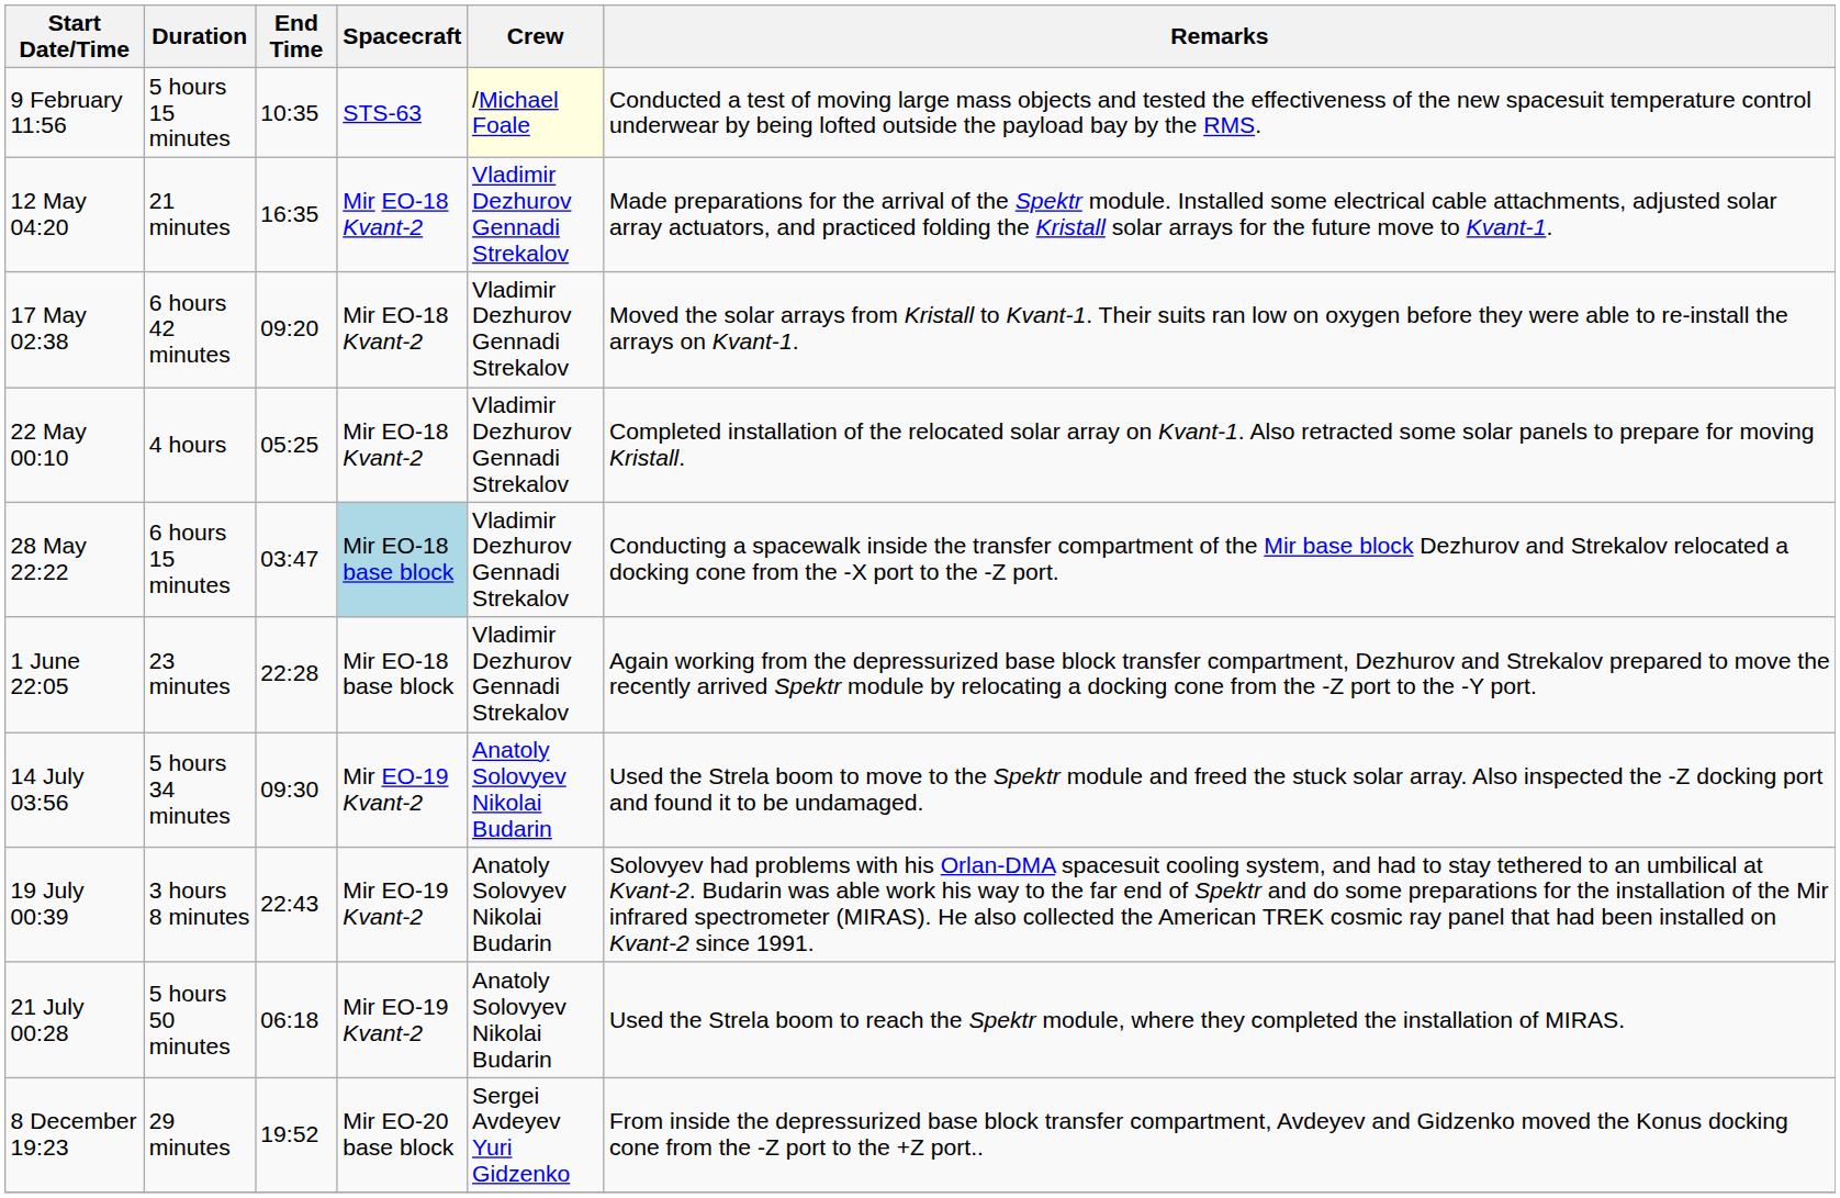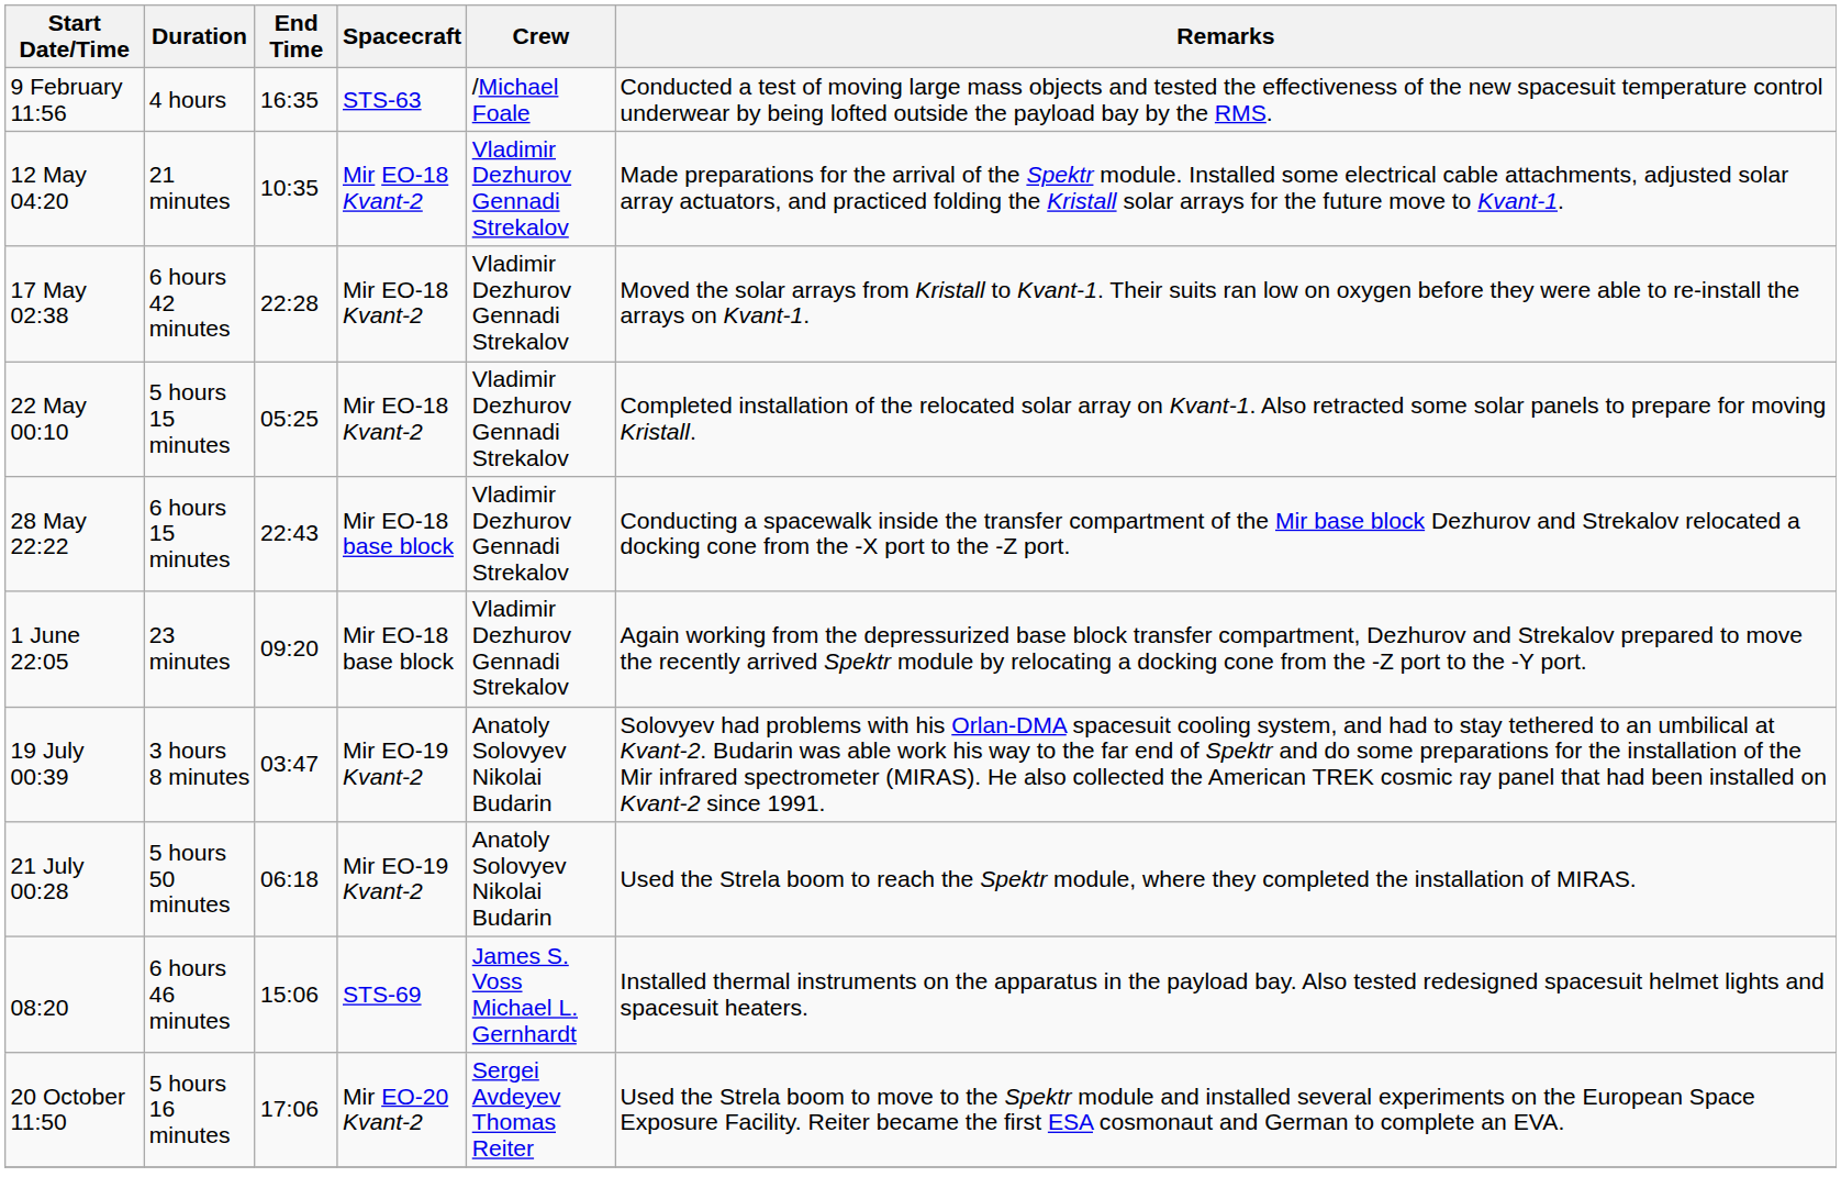9 February 11:56 | Duration: 5 hours 15 minutes -> 4 hours
9 February 11:56 | End Time: 10:35 -> 16:35
9 February 11:56 | Crew: lightyellow background -> no background
12 May 04:20 | End Time: 16:35 -> 10:35
17 May 02:38 | End Time: 09:20 -> 22:28
22 May 00:10 | Duration: 4 hours -> 5 hours 15 minutes
28 May 22:22 | End Time: 03:47 -> 22:43
28 May 22:22 | Spacecraft: lightblue background -> no background
1 June 22:05 | End Time: 22:28 -> 09:20
- row: 14 July 03:56 | 5 hours 34 minutes | 09:30 | Mir EO-19 Kvant-2 | Anatoly Solovyev Nikolai Budarin | Used the Strela boom to move to the Spektr module and freed the stuck solar array. Also inspected the -Z docking port and found it to be undamaged.
19 July 00:39 | End Time: 22:43 -> 03:47
+ row: 08:20 | 6 hours 46 minutes | 15:06 | STS-69 | James S. Voss Michael L. Gernhardt | Installed thermal instruments on the apparatus in the payload bay. Also tested redesigned spacesuit helmet lights and spacesuit heaters.
+ row: 20 October 11:50 | 5 hours 16 minutes | 17:06 | Mir EO-20 Kvant-2 | Sergei Avdeyev Thomas Reiter | Used the Strela boom to move to the Spektr module and installed several experiments on the European Space Exposure Facility. Reiter became the first ESA cosmonaut and German to complete an EVA.
- row: 8 December 19:23 | 29 minutes | 19:52 | Mir EO-20 base block | Sergei Avdeyev Yuri Gidzenko | From inside the depressurized base block transfer compartment, Avdeyev and Gidzenko moved the Konus docking cone from the -Z port to the +Z port..
